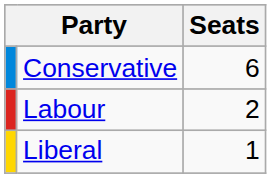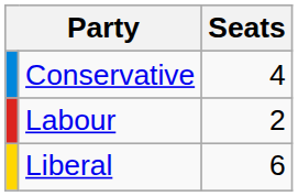Conservative | Seats: 6 -> 4
Liberal | Seats: 1 -> 6
